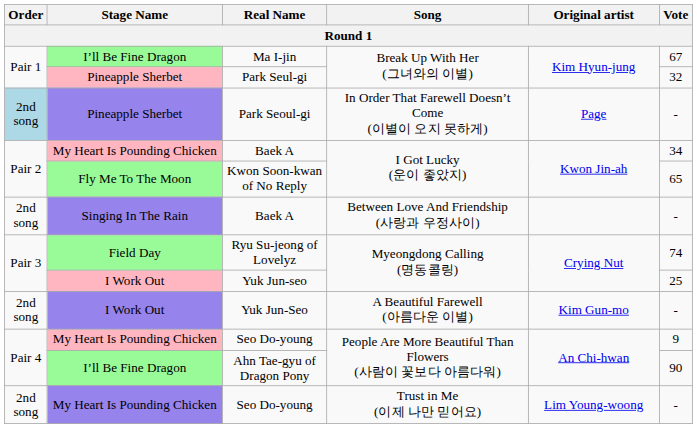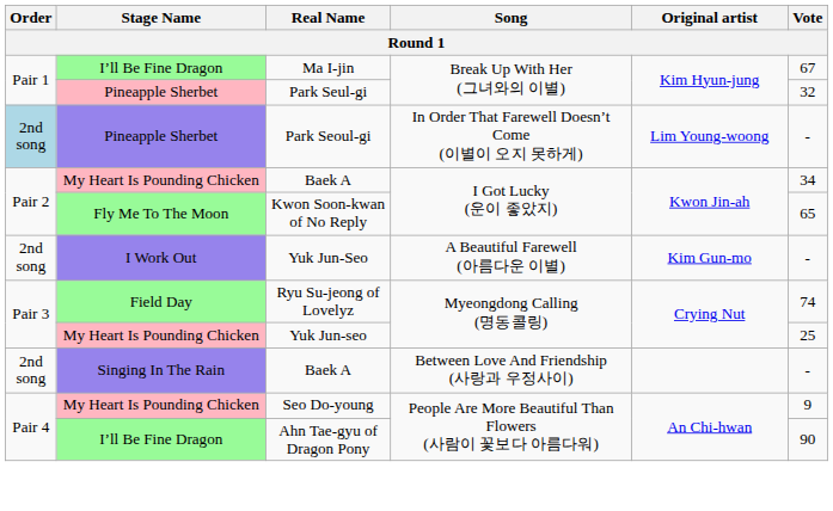Park Seoul-gi | Original artist: Page -> Lim Young-woong
rows swapped: Baek A / Between Love And Friendship (사랑과 우정사이) <-> Yuk Jun-Seo
Yuk Jun-seo | Stage Name: I Work Out -> My Heart Is Pounding Chicken
- row: 2nd song | My Heart Is Pounding Chicken | Seo Do-young | Trust in Me (이제 나만 믿어요) | Lim Young-woong | -
